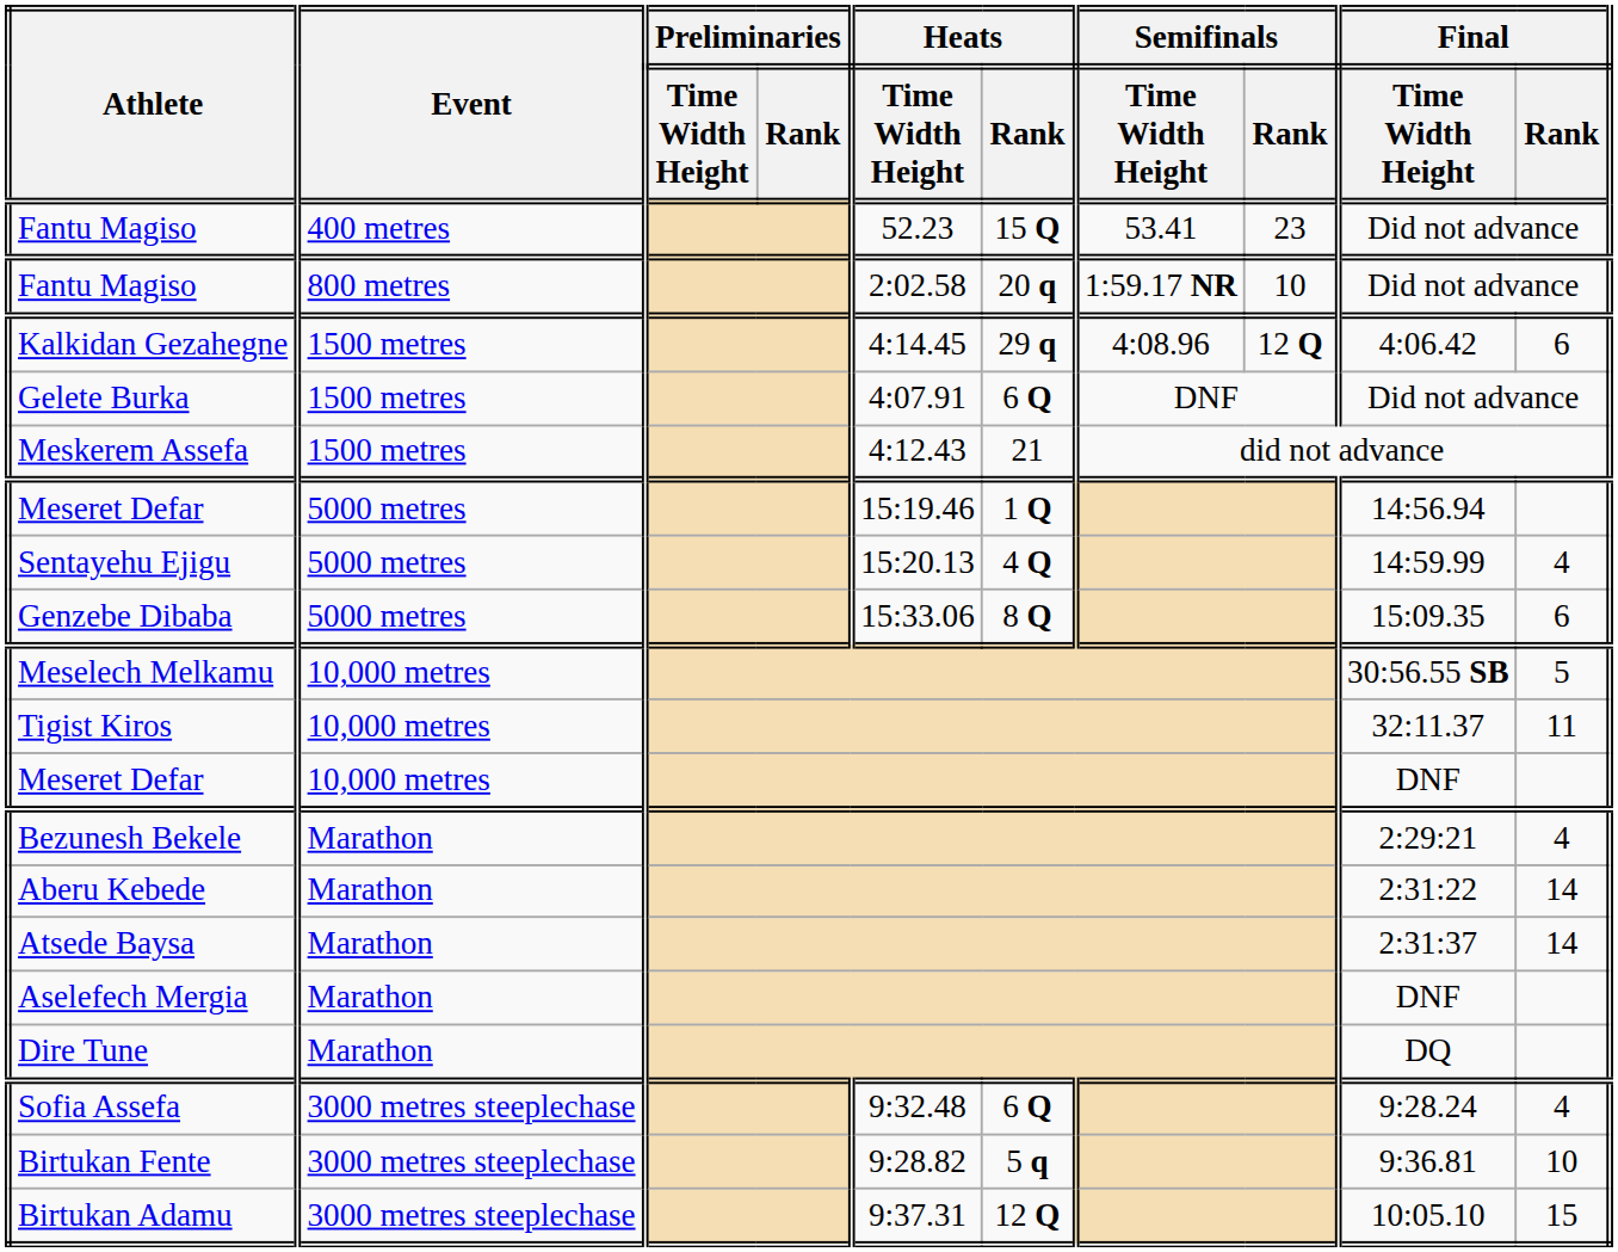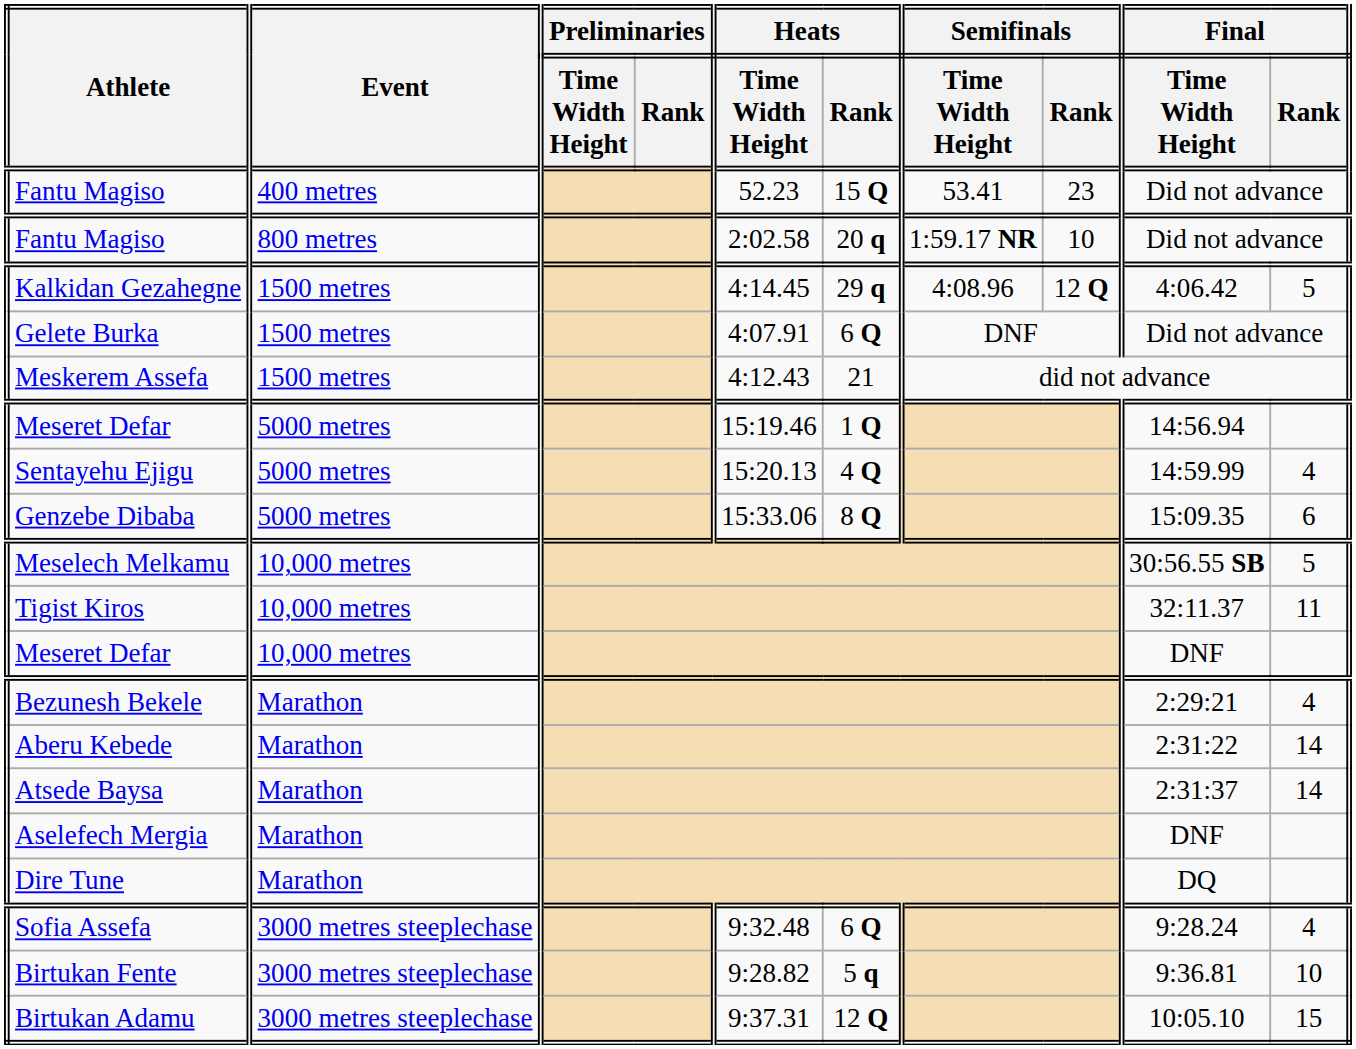Kalkidan Gezahegne | Final / Rank: 6 -> 5
